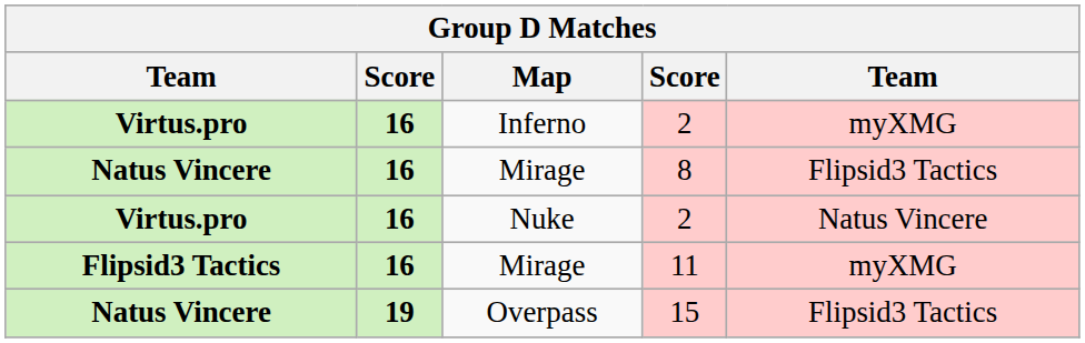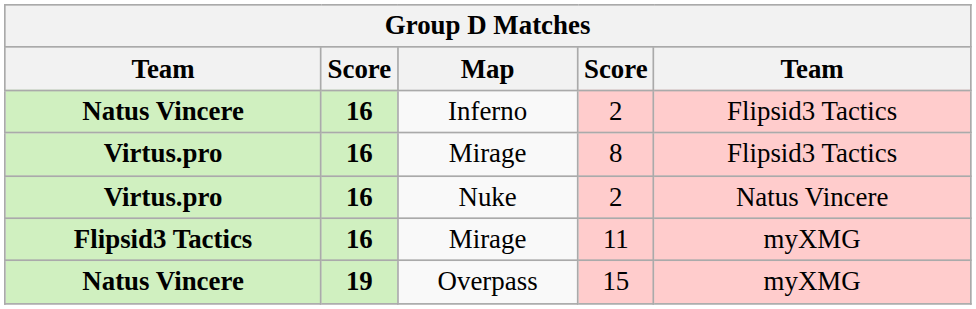Inferno | column 1: Virtus.pro -> Natus Vincere
Inferno | column 5: myXMG -> Flipsid3 Tactics
Mirage / 8 | column 1: Natus Vincere -> Virtus.pro
Overpass | column 5: Flipsid3 Tactics -> myXMG
